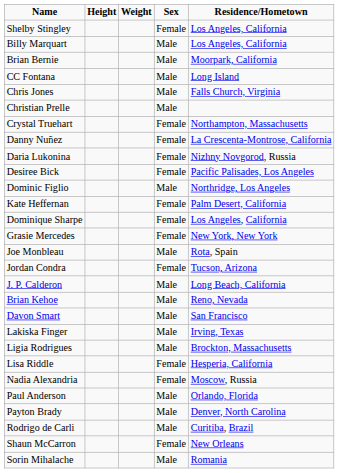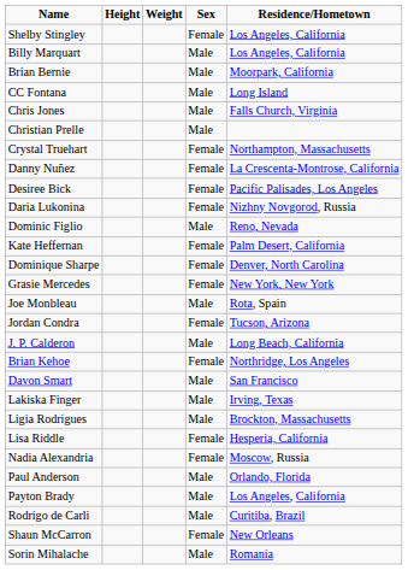rows swapped: Daria Lukonina <-> Desiree Bick
Dominic Figlio | column 5: Northridge, Los Angeles -> Reno, Nevada
Dominique Sharpe | column 5: Los Angeles, California -> Denver, North Carolina
Brian Kehoe | column 4: Male -> Female
Brian Kehoe | column 5: Reno, Nevada -> Northridge, Los Angeles
Payton Brady | column 5: Denver, North Carolina -> Los Angeles, California
